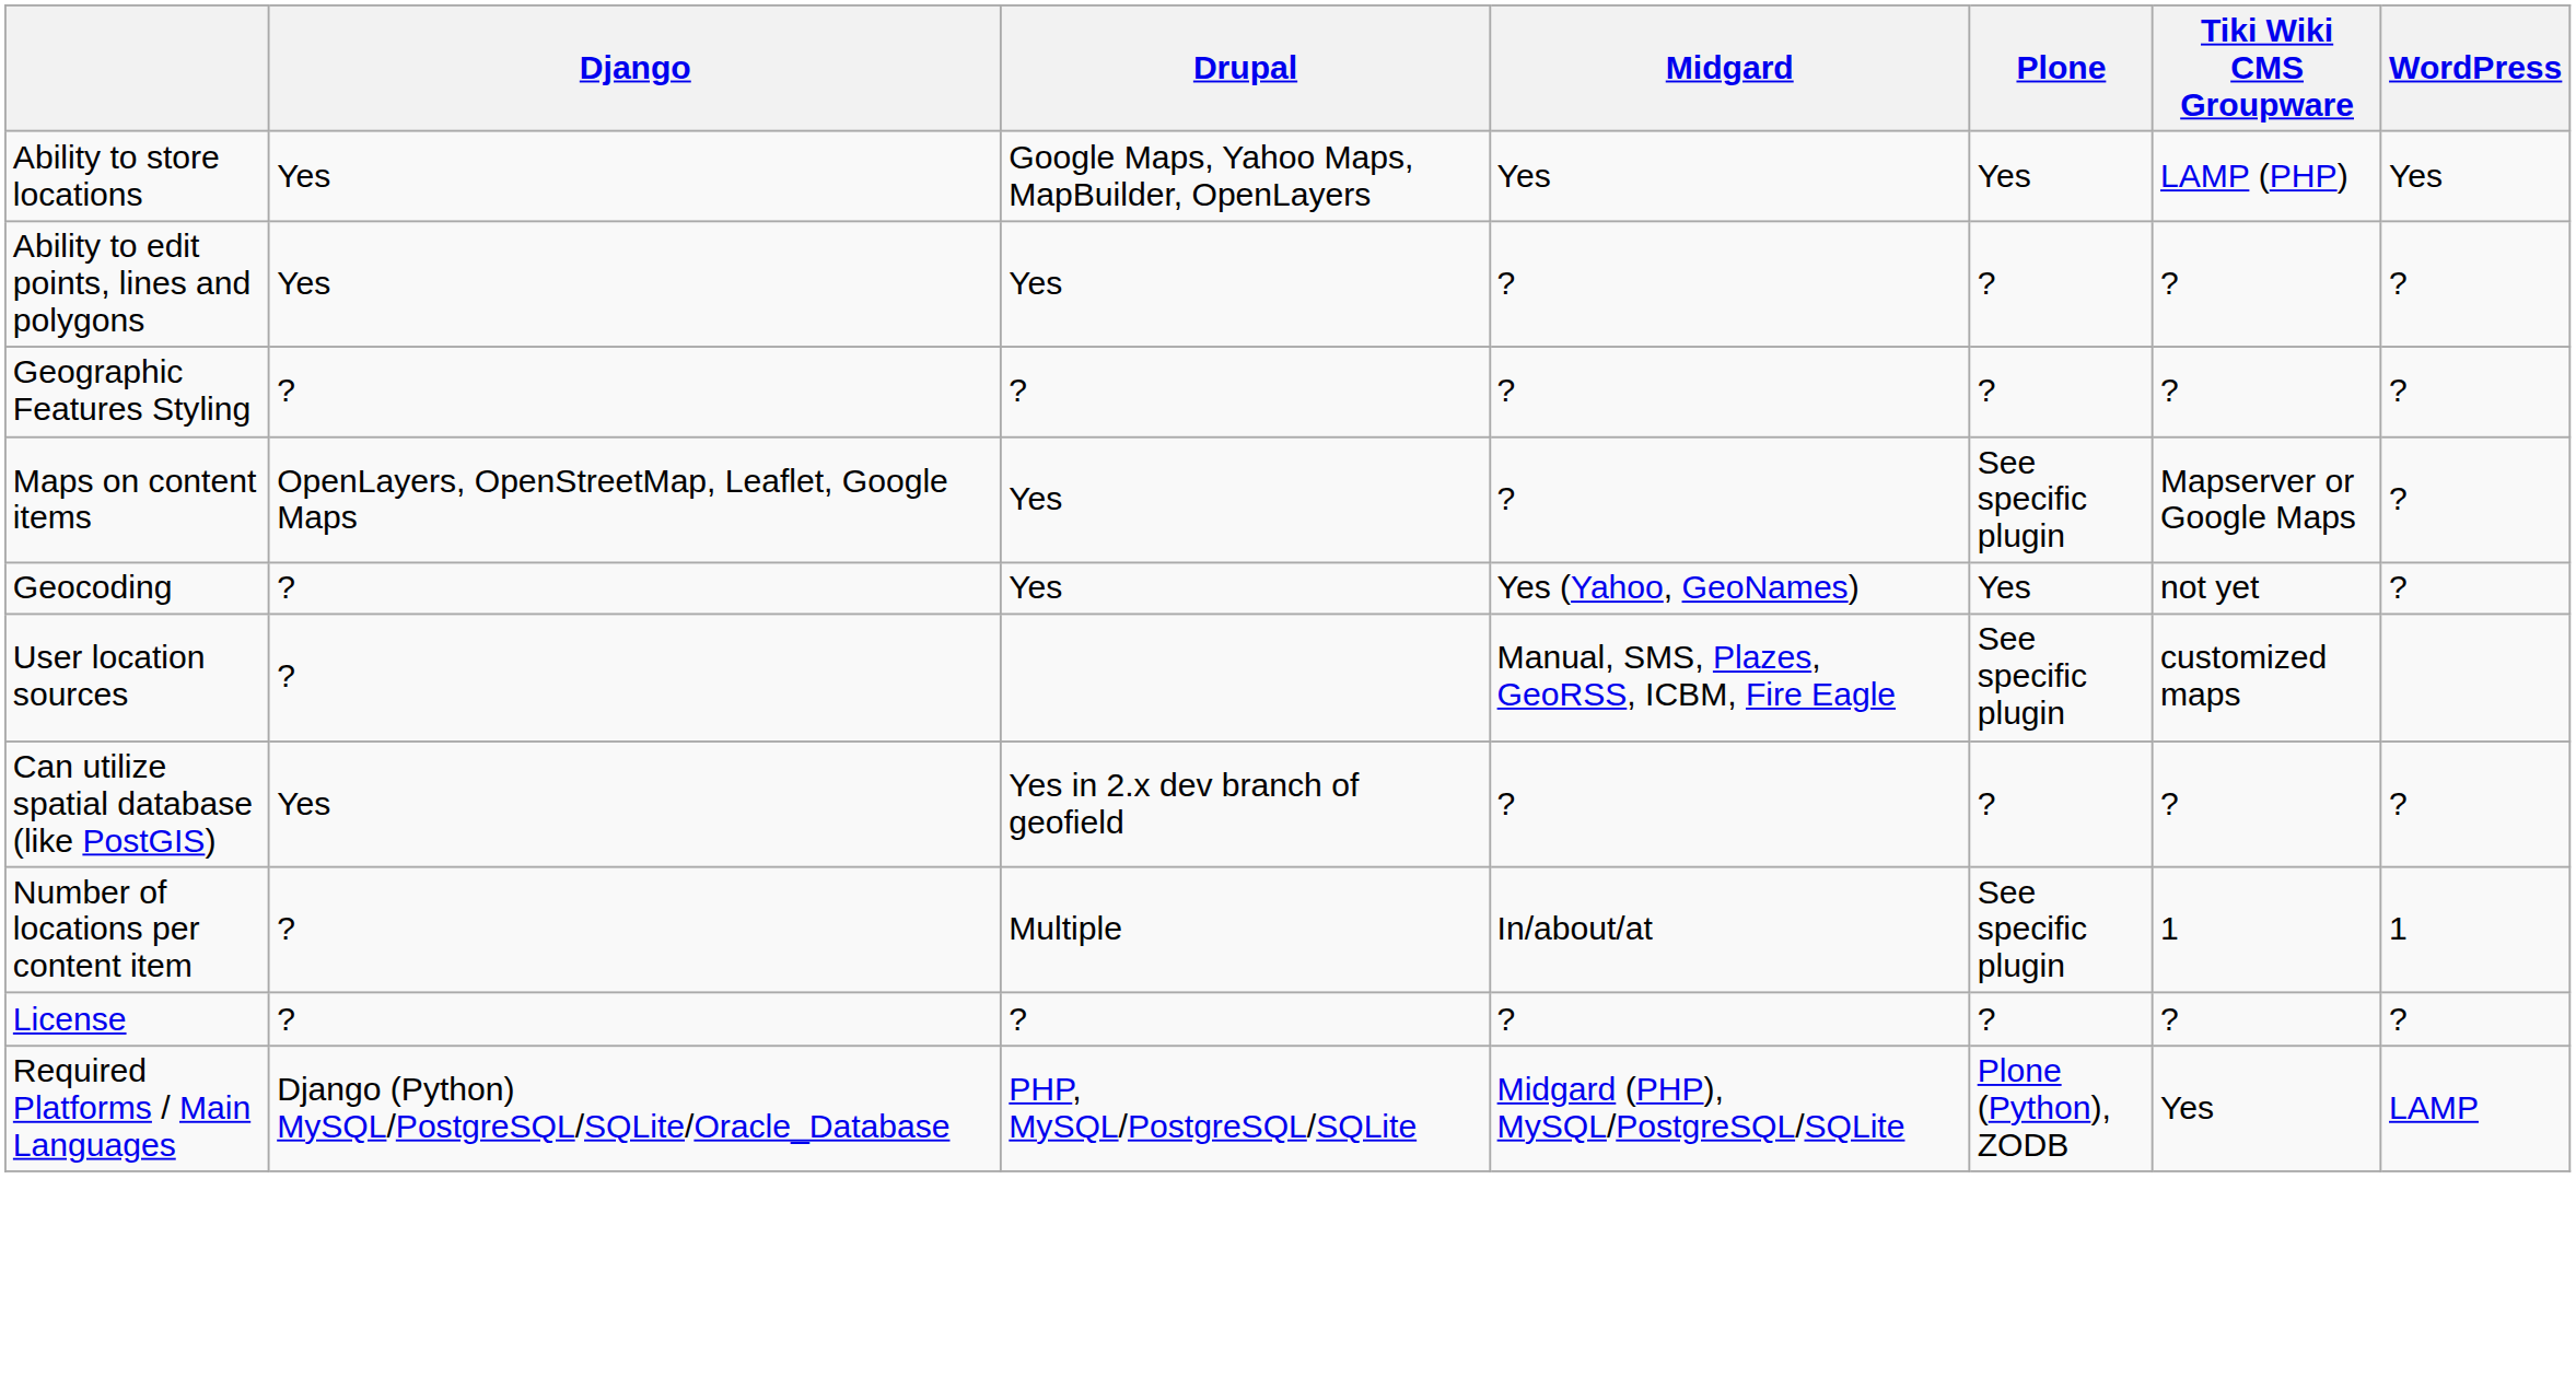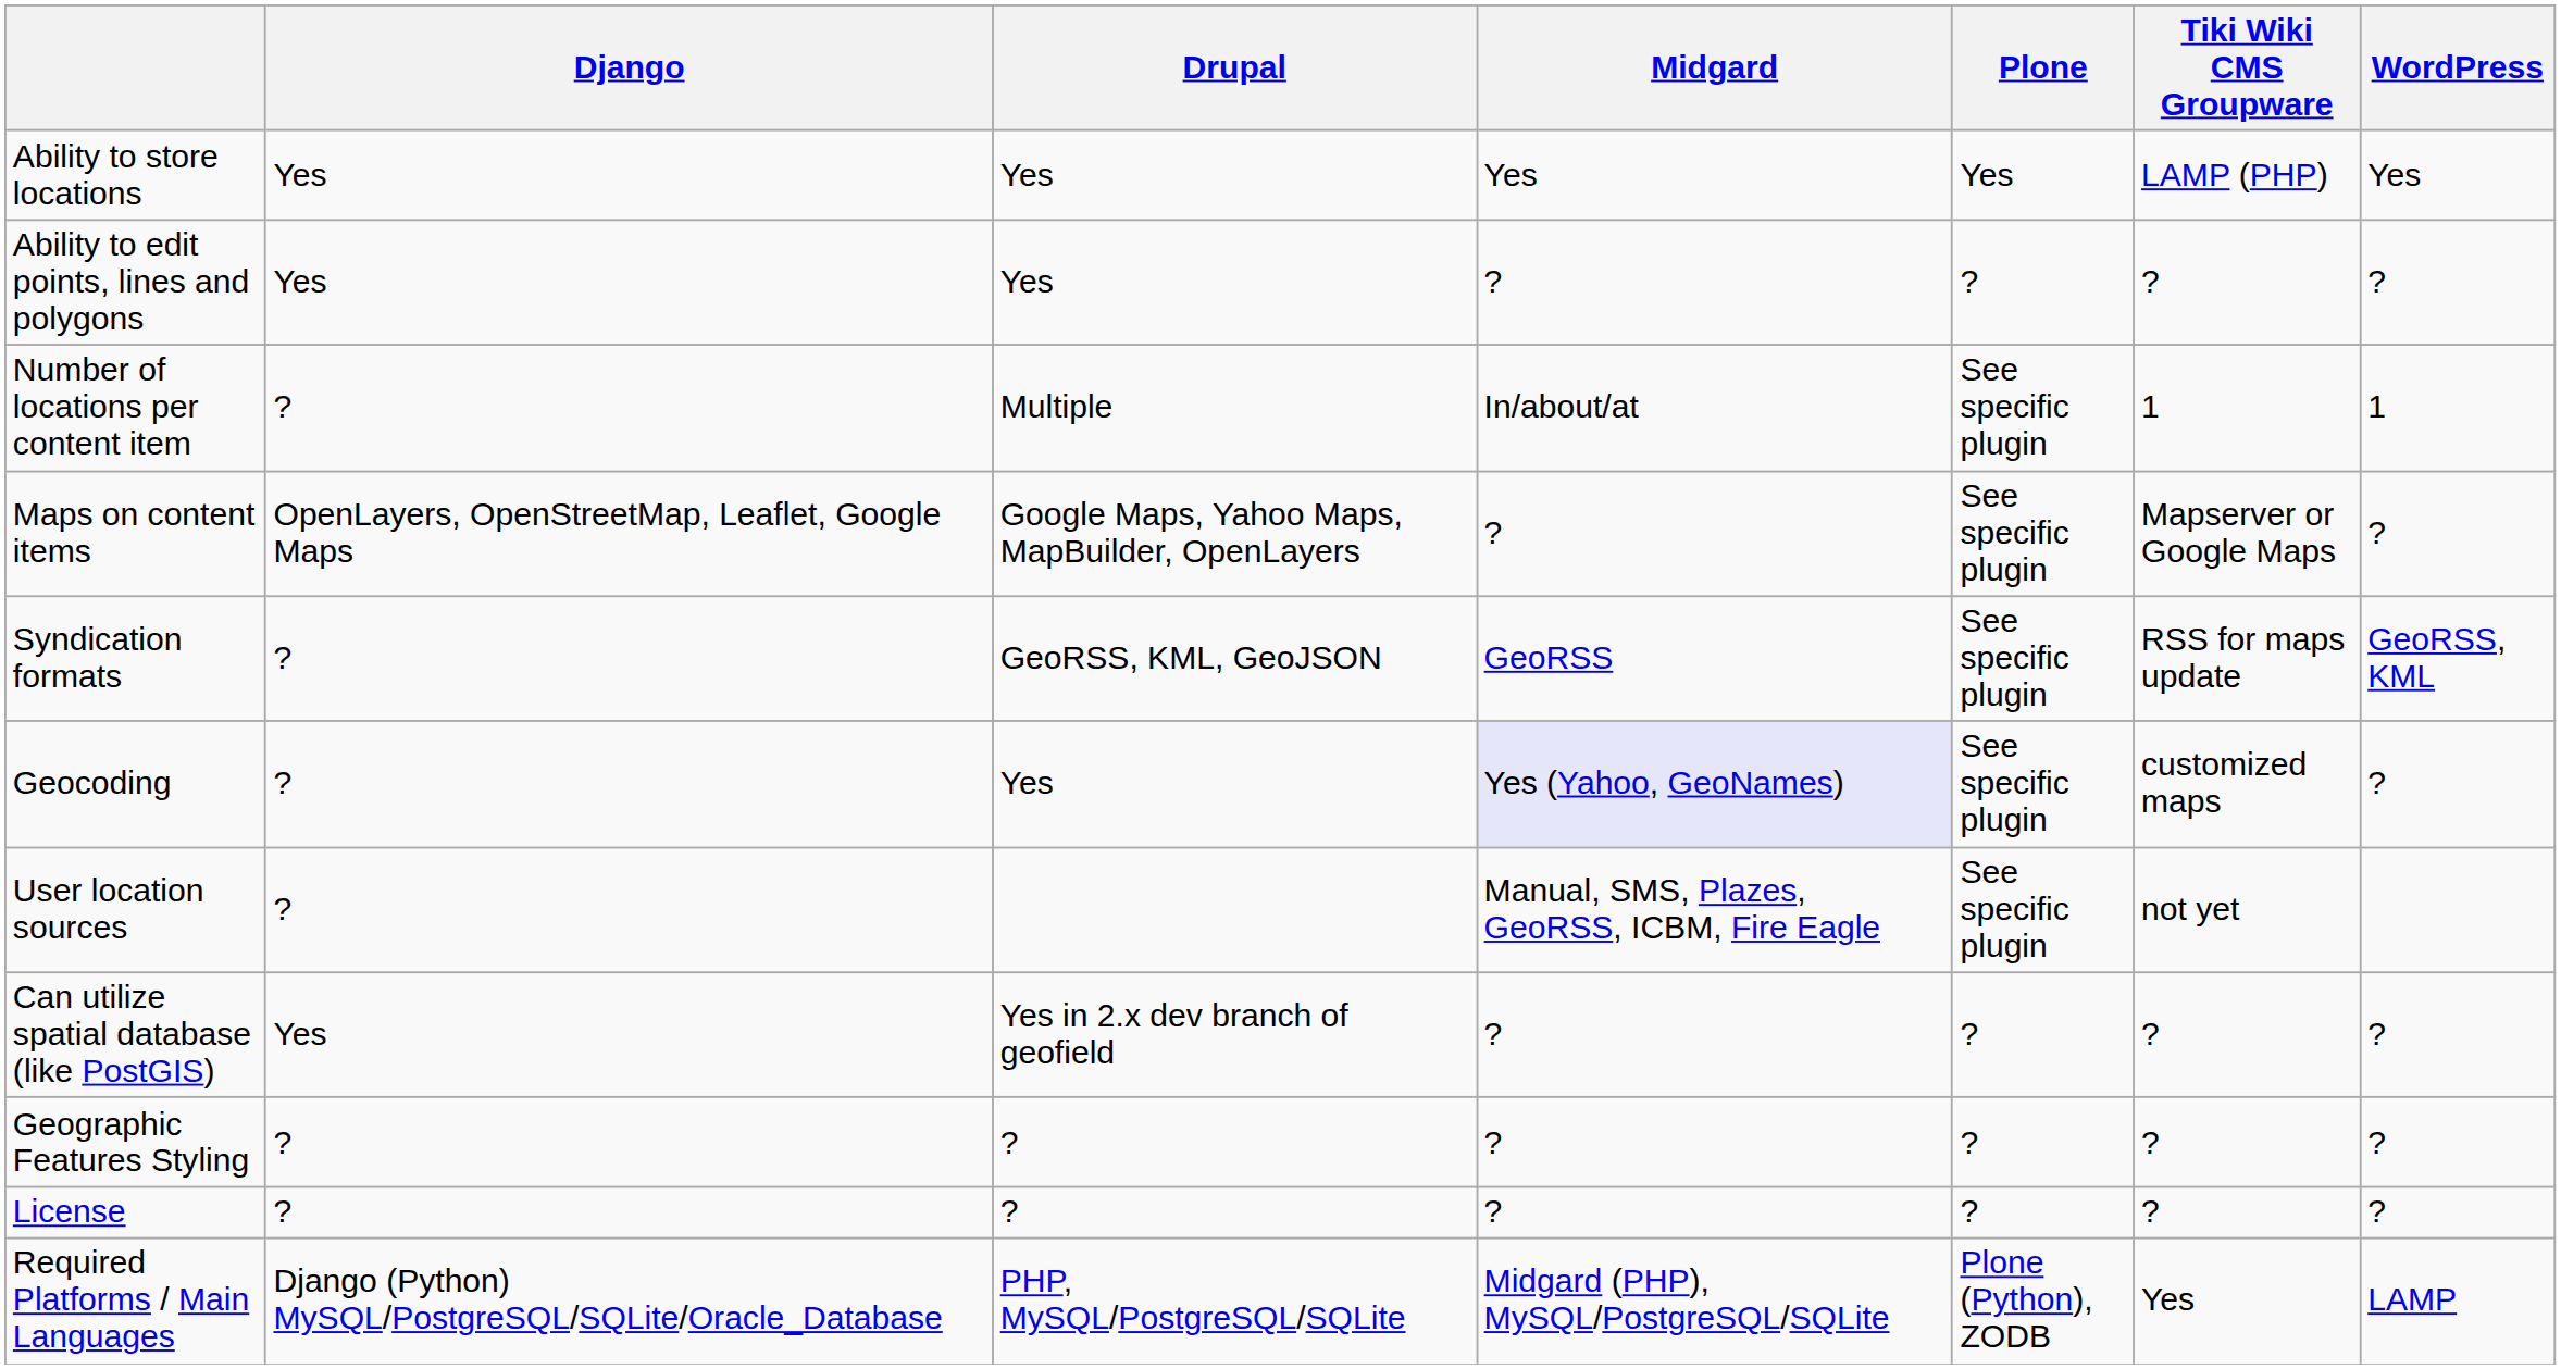Ability to store locations | Drupal: Google Maps, Yahoo Maps, MapBuilder, OpenLayers -> Yes
rows swapped: Number of locations per content item <-> Geographic Features Styling
Maps on content items | Drupal: Yes -> Google Maps, Yahoo Maps, MapBuilder, OpenLayers
+ row: Syndication formats | ? | GeoRSS, KML, GeoJSON | GeoRSS | See specific plugin | RSS for maps update | GeoRSS, KML
Geocoding | Midgard: no background -> lavender background
Geocoding | Plone: Yes -> See specific plugin
Geocoding | Tiki Wiki CMS Groupware: not yet -> customized maps
User location sources | Tiki Wiki CMS Groupware: customized maps -> not yet
